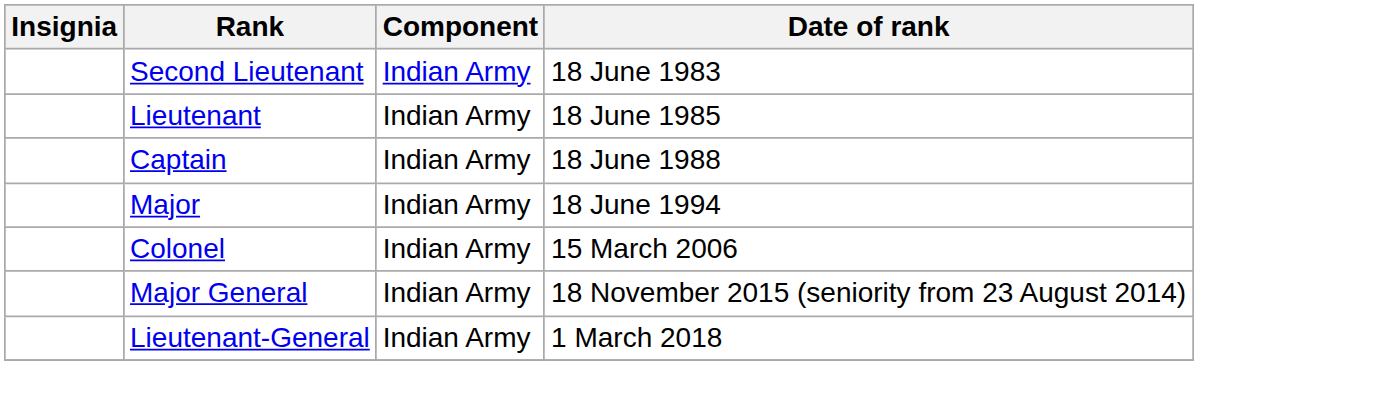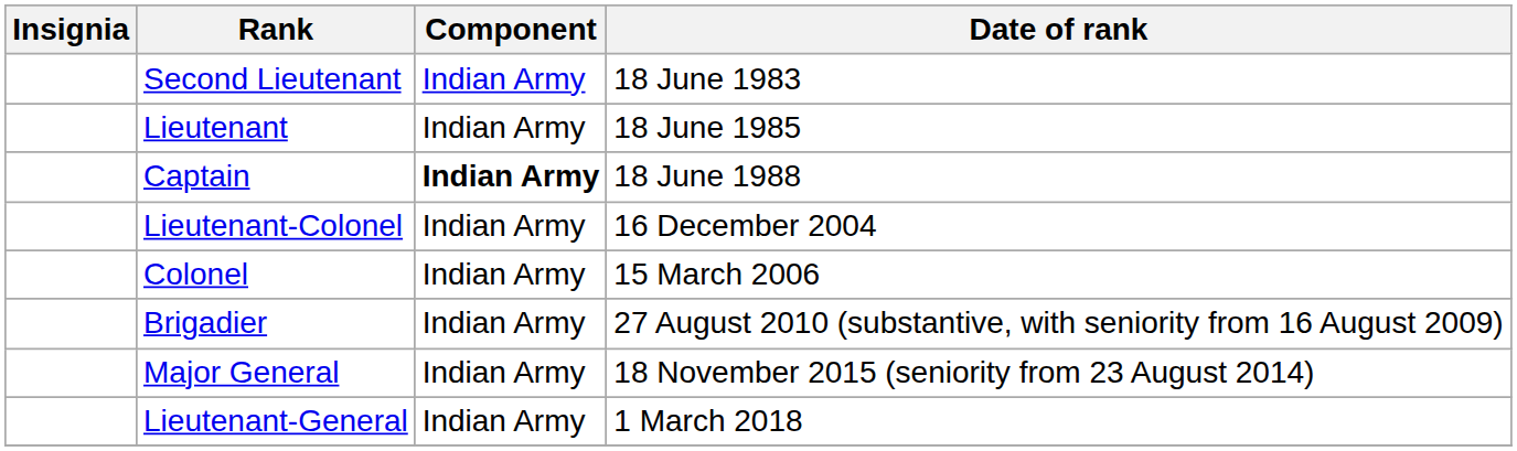Captain | Component: normal -> bold
- row: Major | Indian Army | 18 June 1994
+ row: Lieutenant-Colonel | Indian Army | 16 December 2004
+ row: Brigadier | Indian Army | 27 August 2010 (substantive, with seniority from 16 August 2009)
